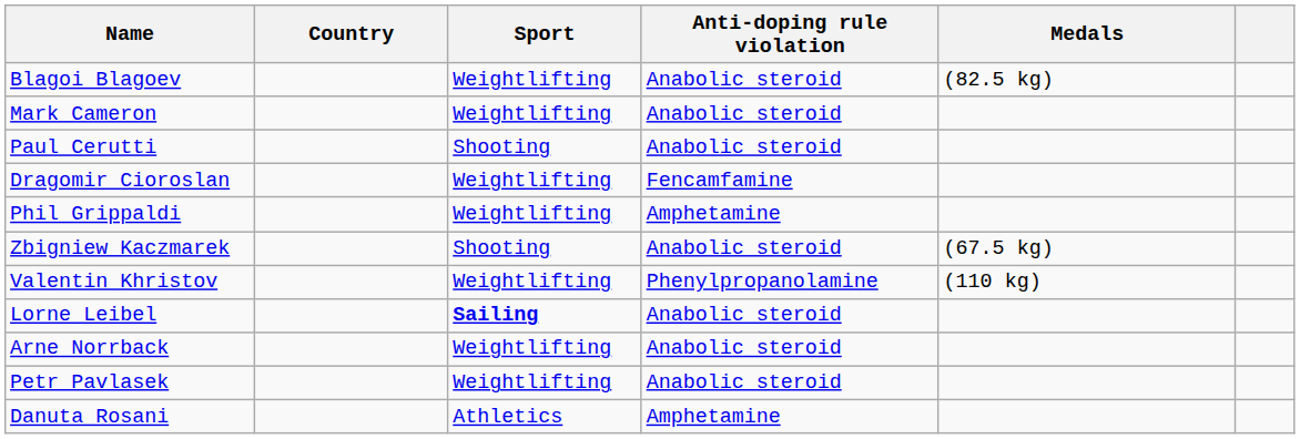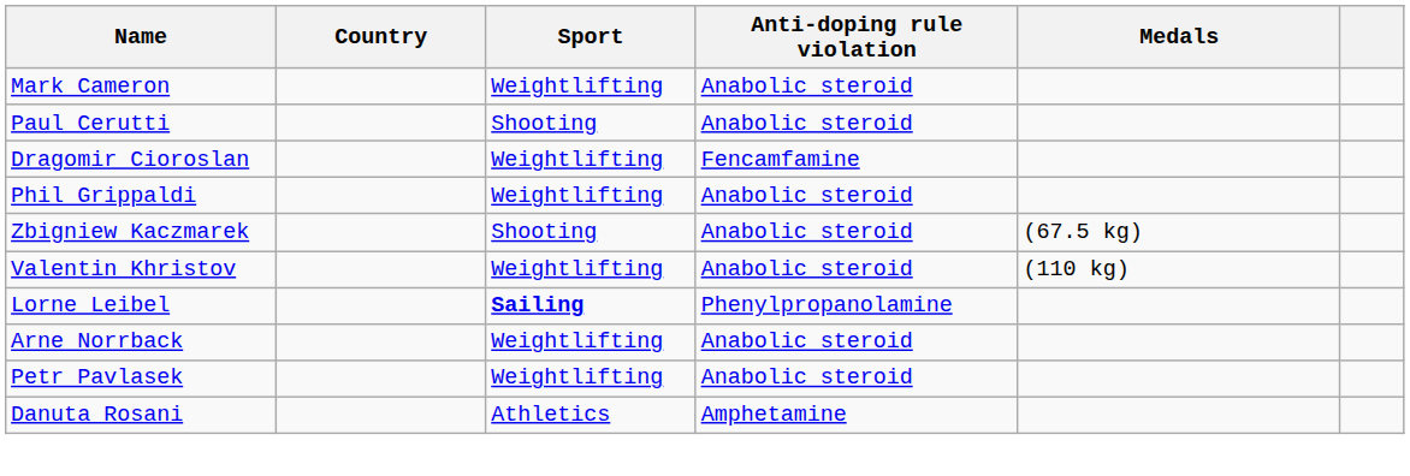- row: Blagoi Blagoev | Weightlifting | Anabolic steroid | (82.5 kg)
Phil Grippaldi | Anti-doping rule violation: Amphetamine -> Anabolic steroid
Valentin Khristov | Anti-doping rule violation: Phenylpropanolamine -> Anabolic steroid
Lorne Leibel | Anti-doping rule violation: Anabolic steroid -> Phenylpropanolamine
